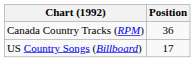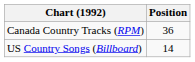US Country Songs (Billboard) | Position: 17 -> 14
